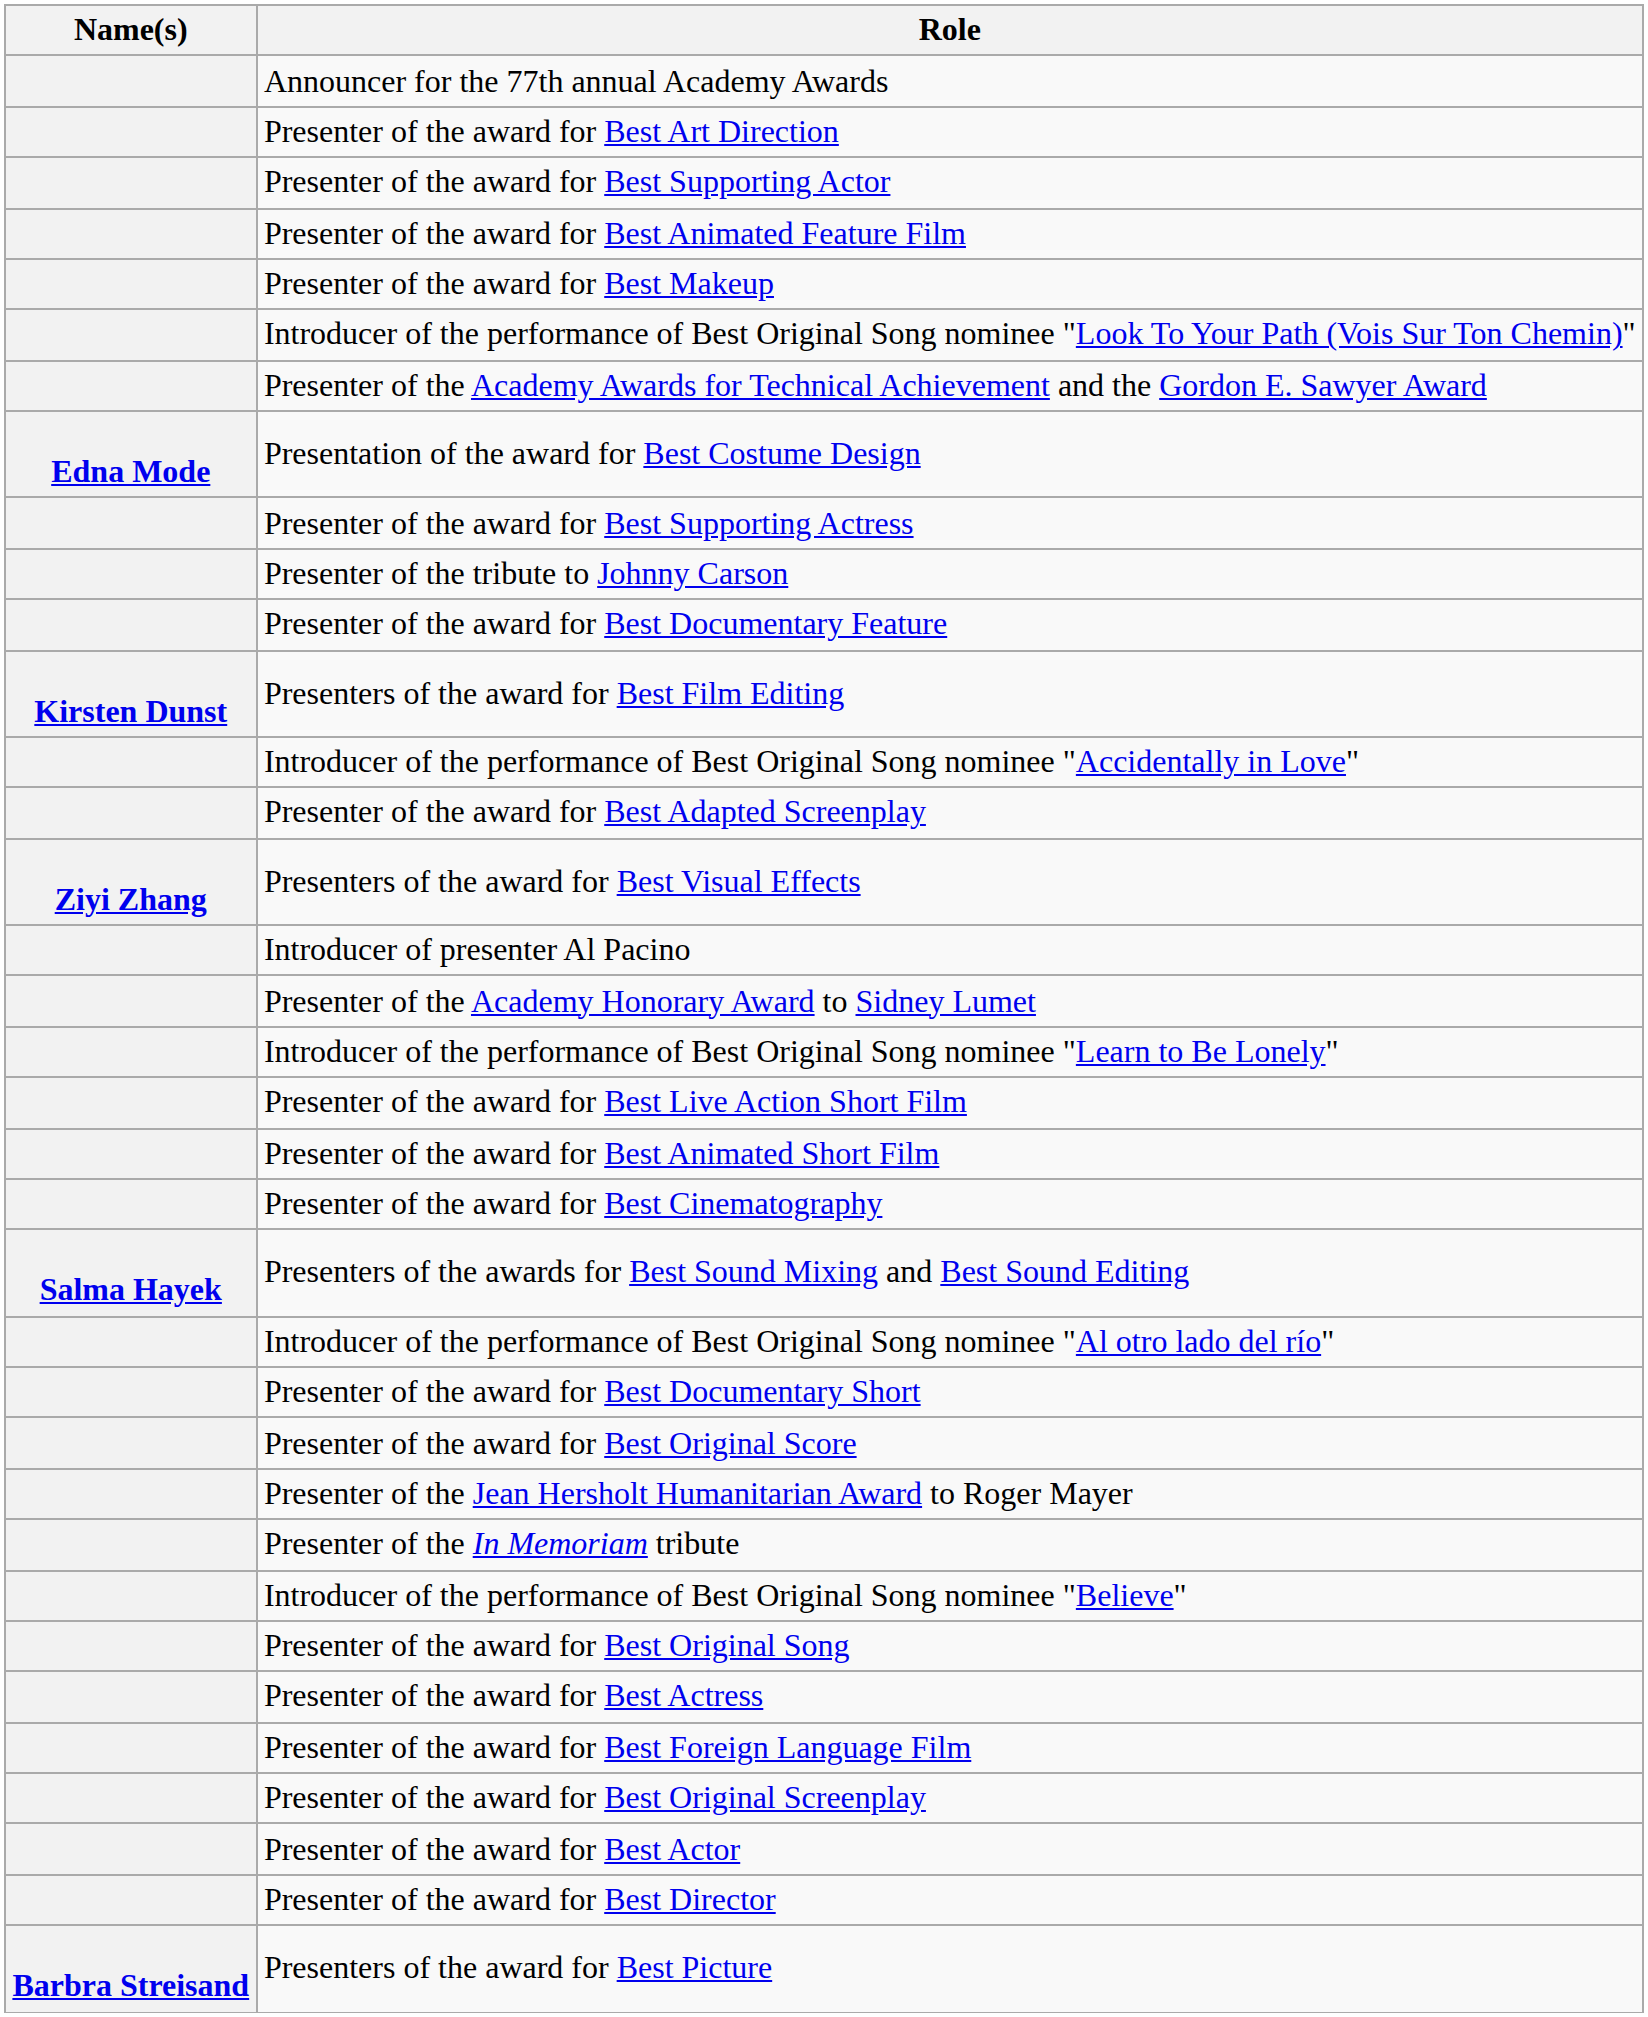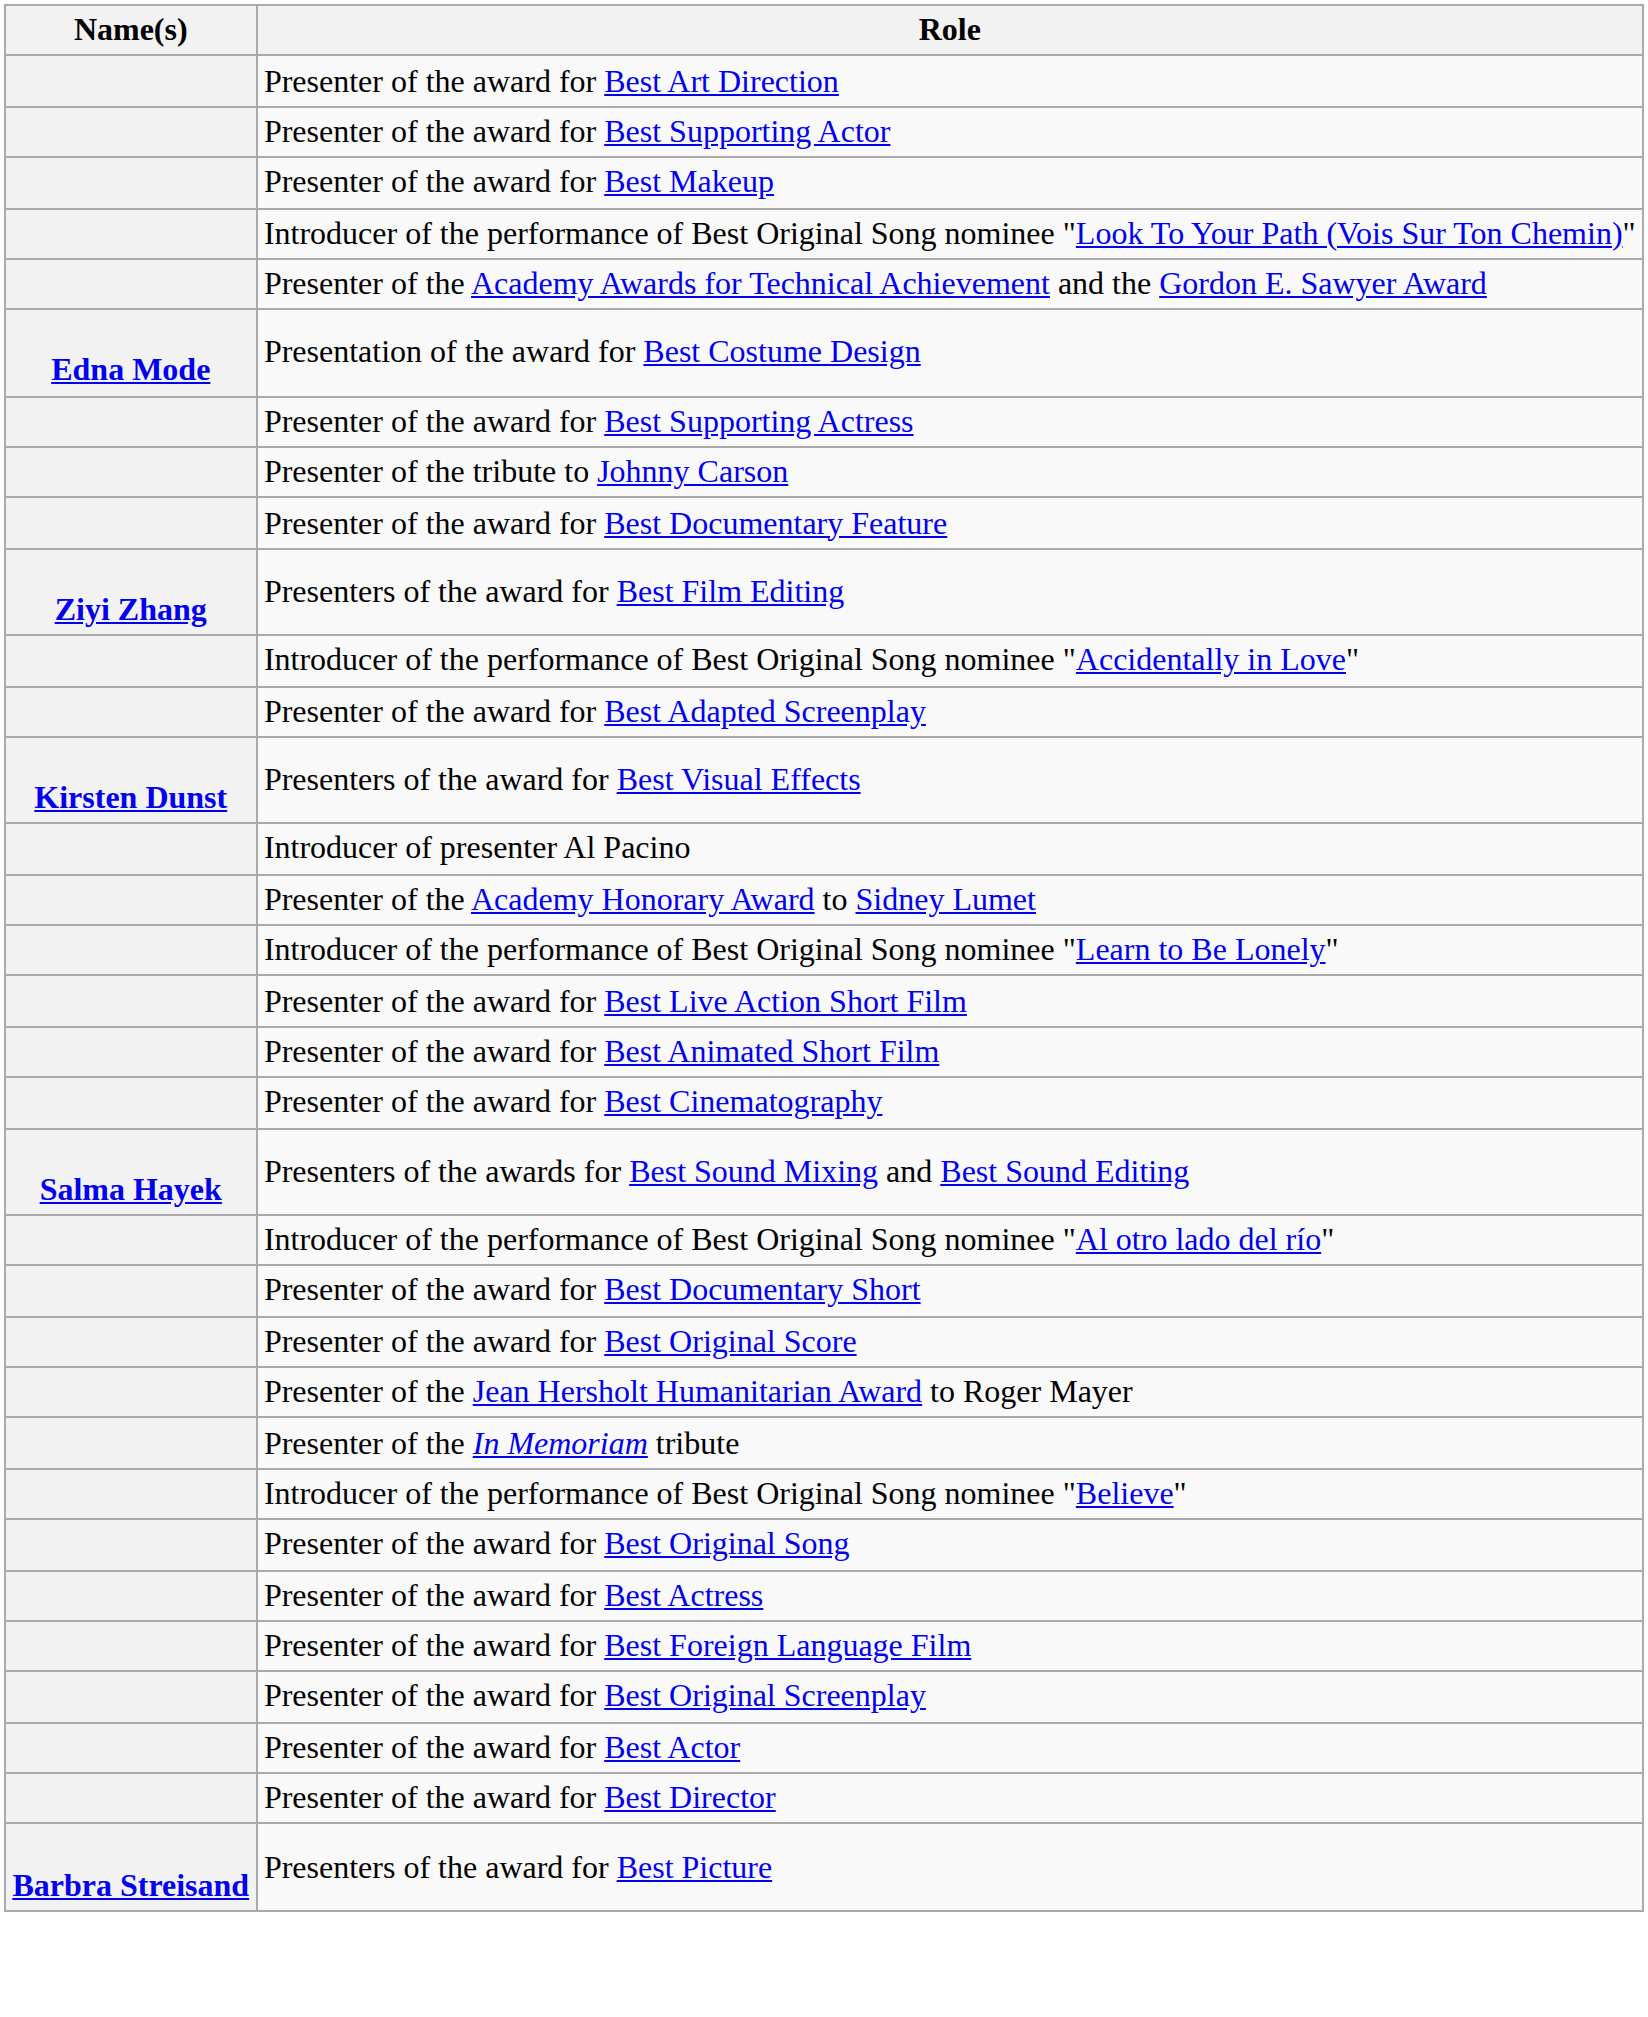- row: Announcer for the 77th annual Academy Awards
- row: Presenter of the award for Best Animated Feature Film
Presenters of the award for Best Film Editing | Name(s): Kirsten Dunst -> Ziyi Zhang
Presenters of the award for Best Visual Effects | Name(s): Ziyi Zhang -> Kirsten Dunst
